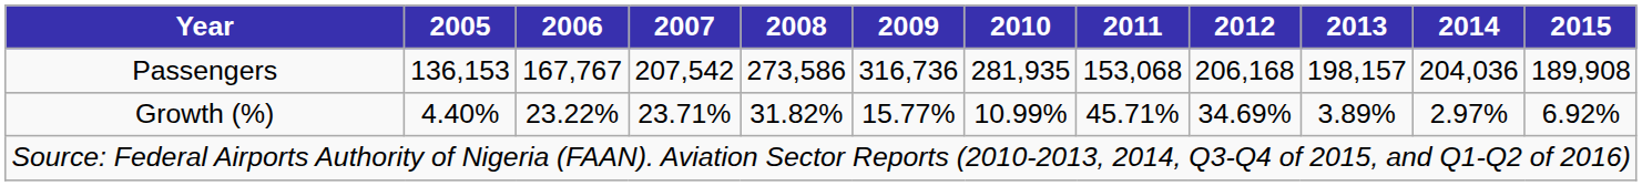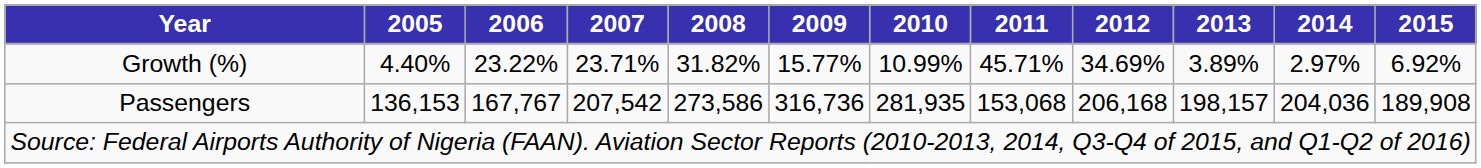rows swapped: Passengers <-> Growth (%)
